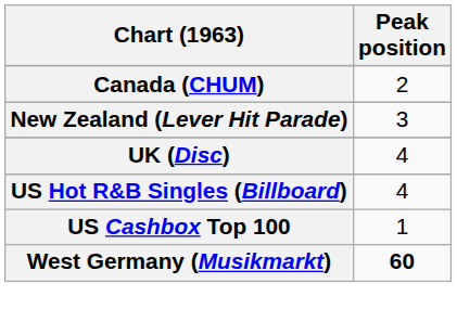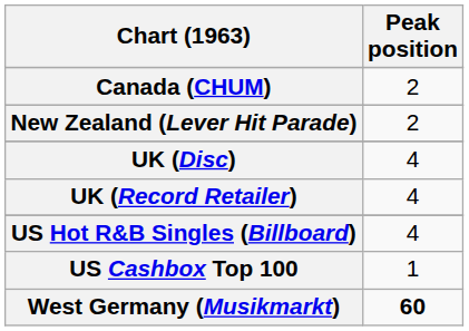New Zealand (Lever Hit Parade) | Peak position: 3 -> 2
+ row: UK (Record Retailer) | 4
